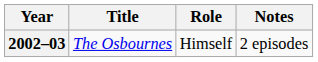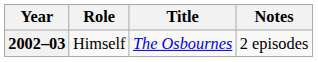columns swapped: Title <-> Role
